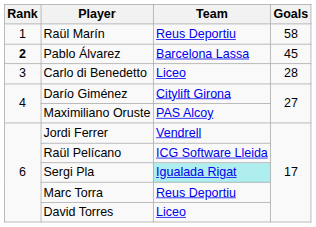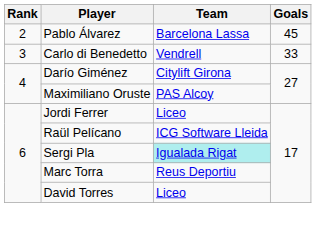- row: 1 | Raül Marín | Reus Deportiu | 58
Pablo Álvarez | Rank: bold -> normal
Carlo di Benedetto | Team: Liceo -> Vendrell
Carlo di Benedetto | Goals: 28 -> 33
Jordi Ferrer | Team: Vendrell -> Liceo
